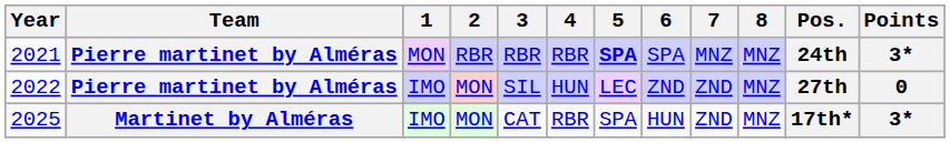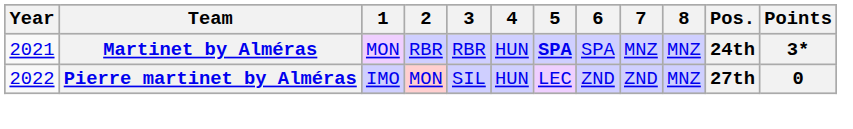2021 | Team: Pierre martinet by Alméras -> Martinet by Alméras
2021 | 4: RBR -> HUN
- row: 2025 | Martinet by Alméras | IMO | MON | CAT | RBR | SPA | HUN | ZND | MNZ | 17th* | 3*
